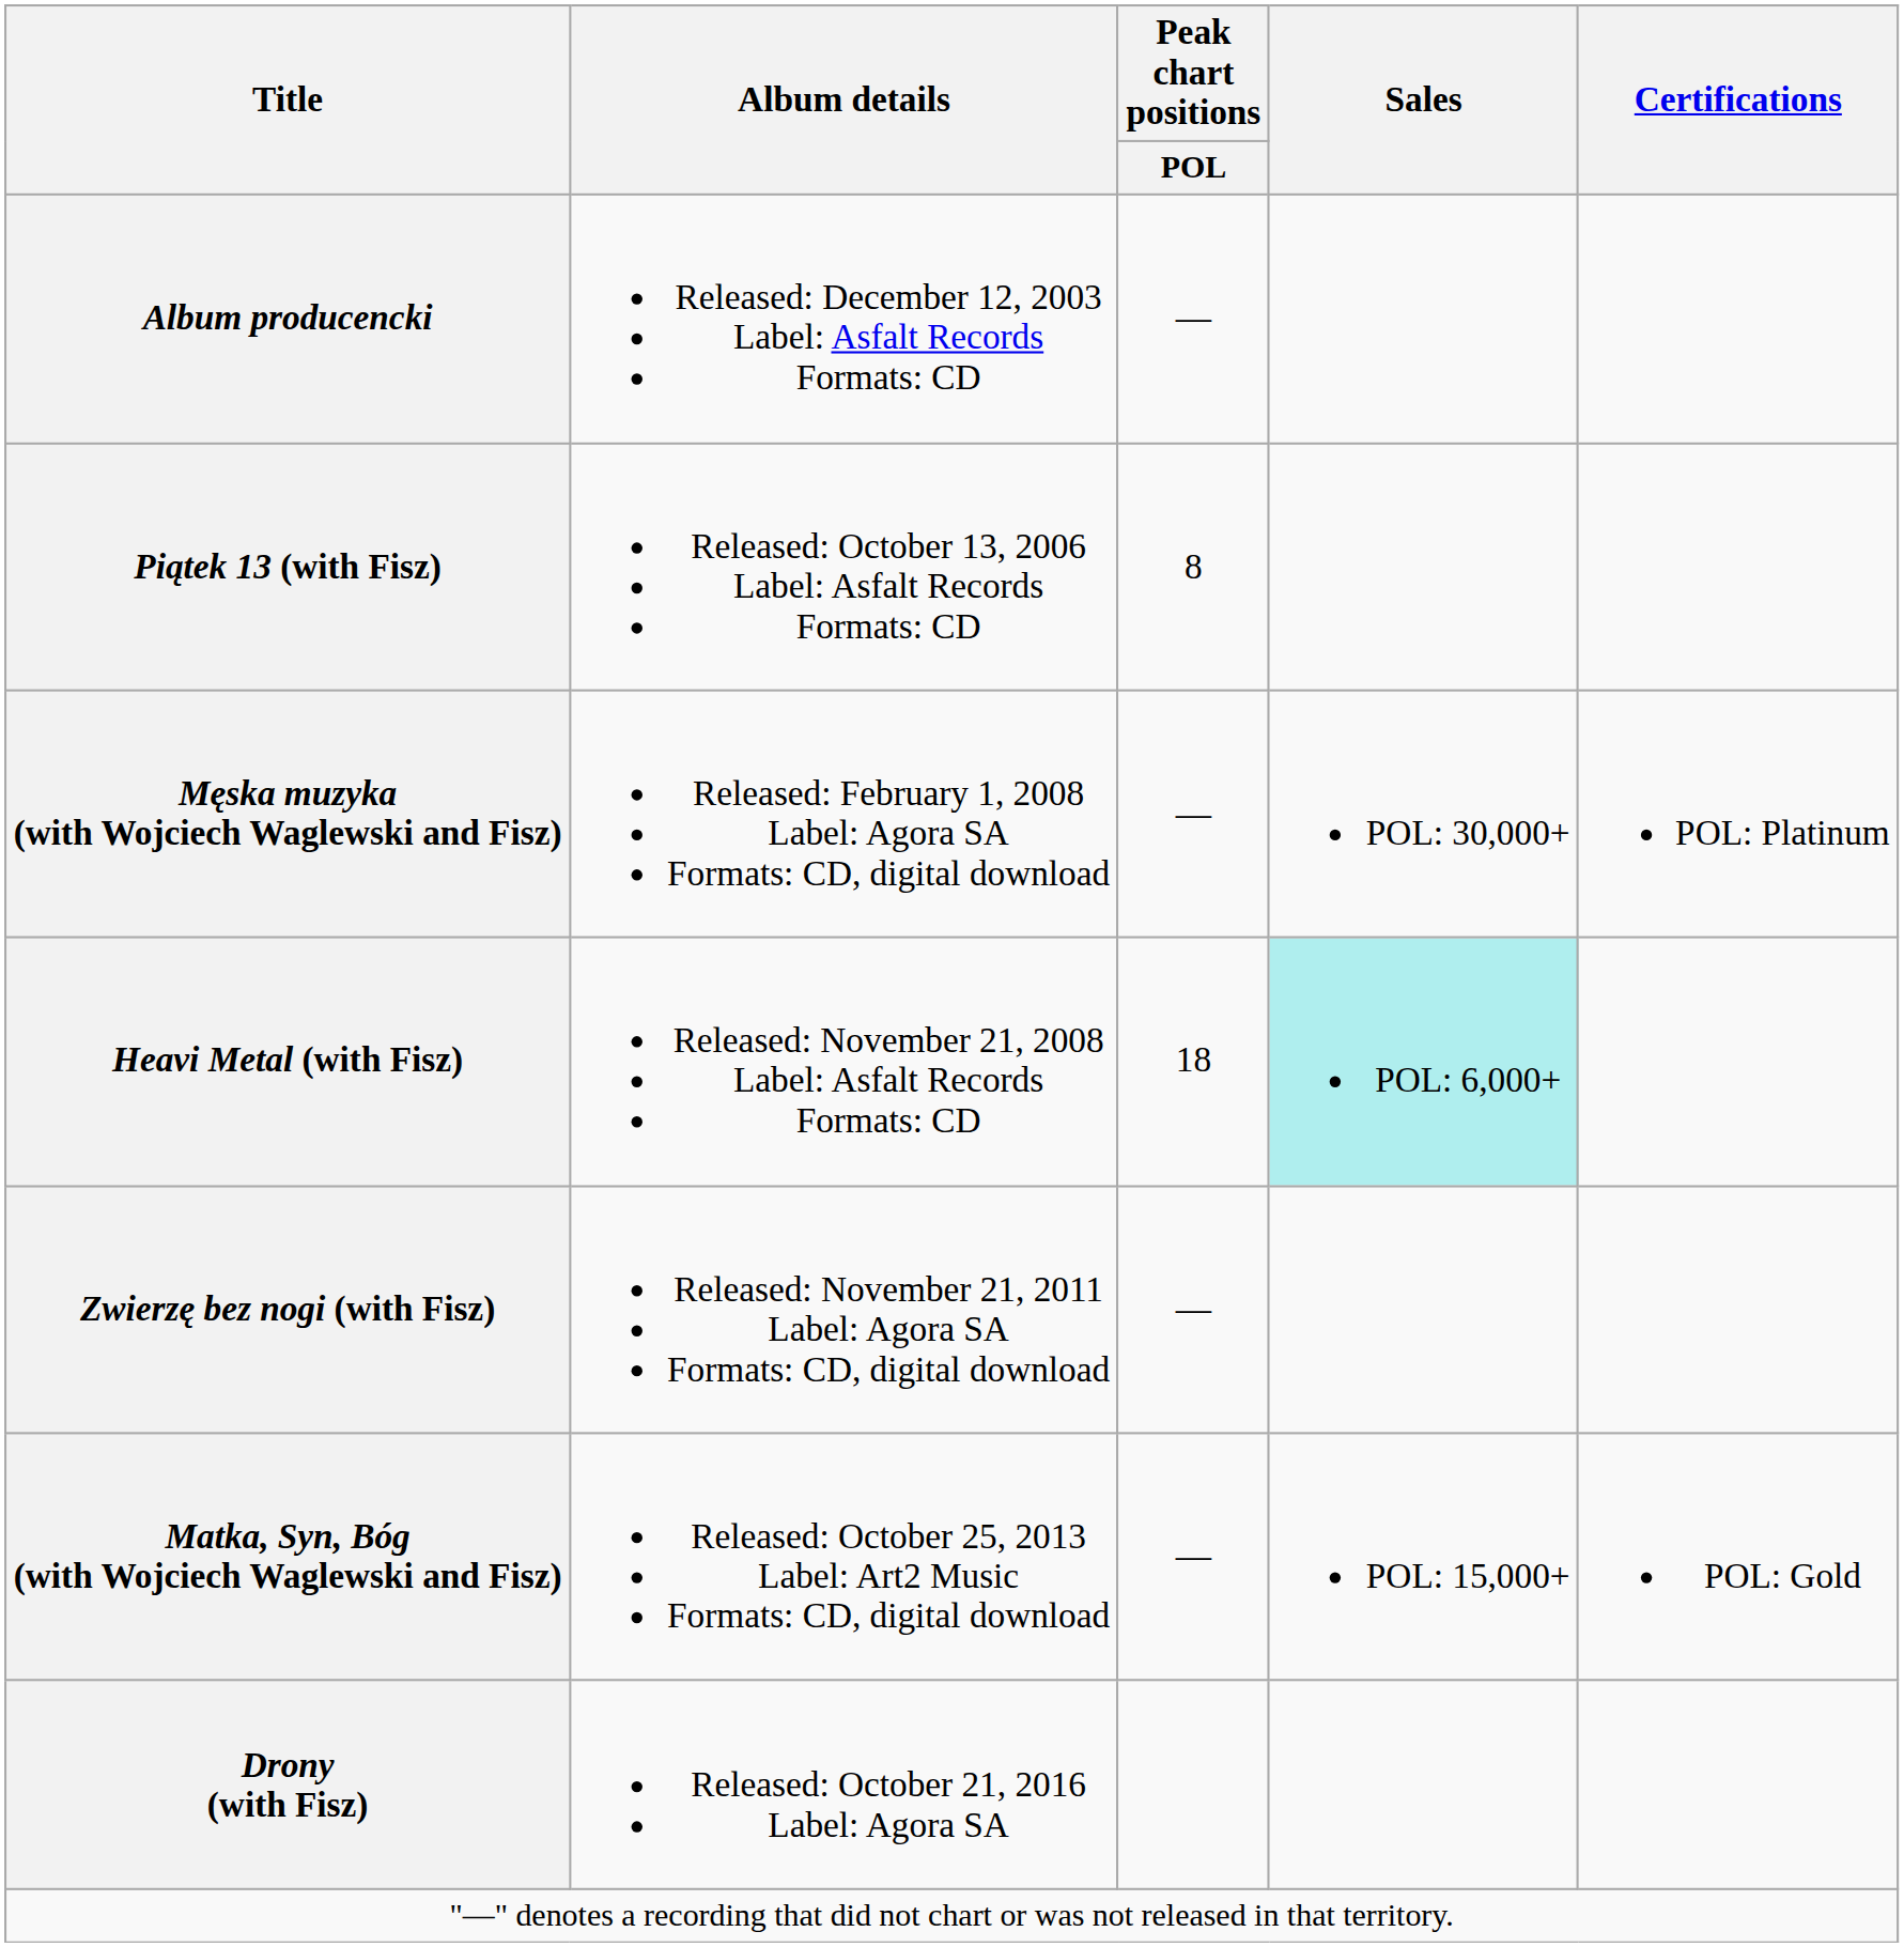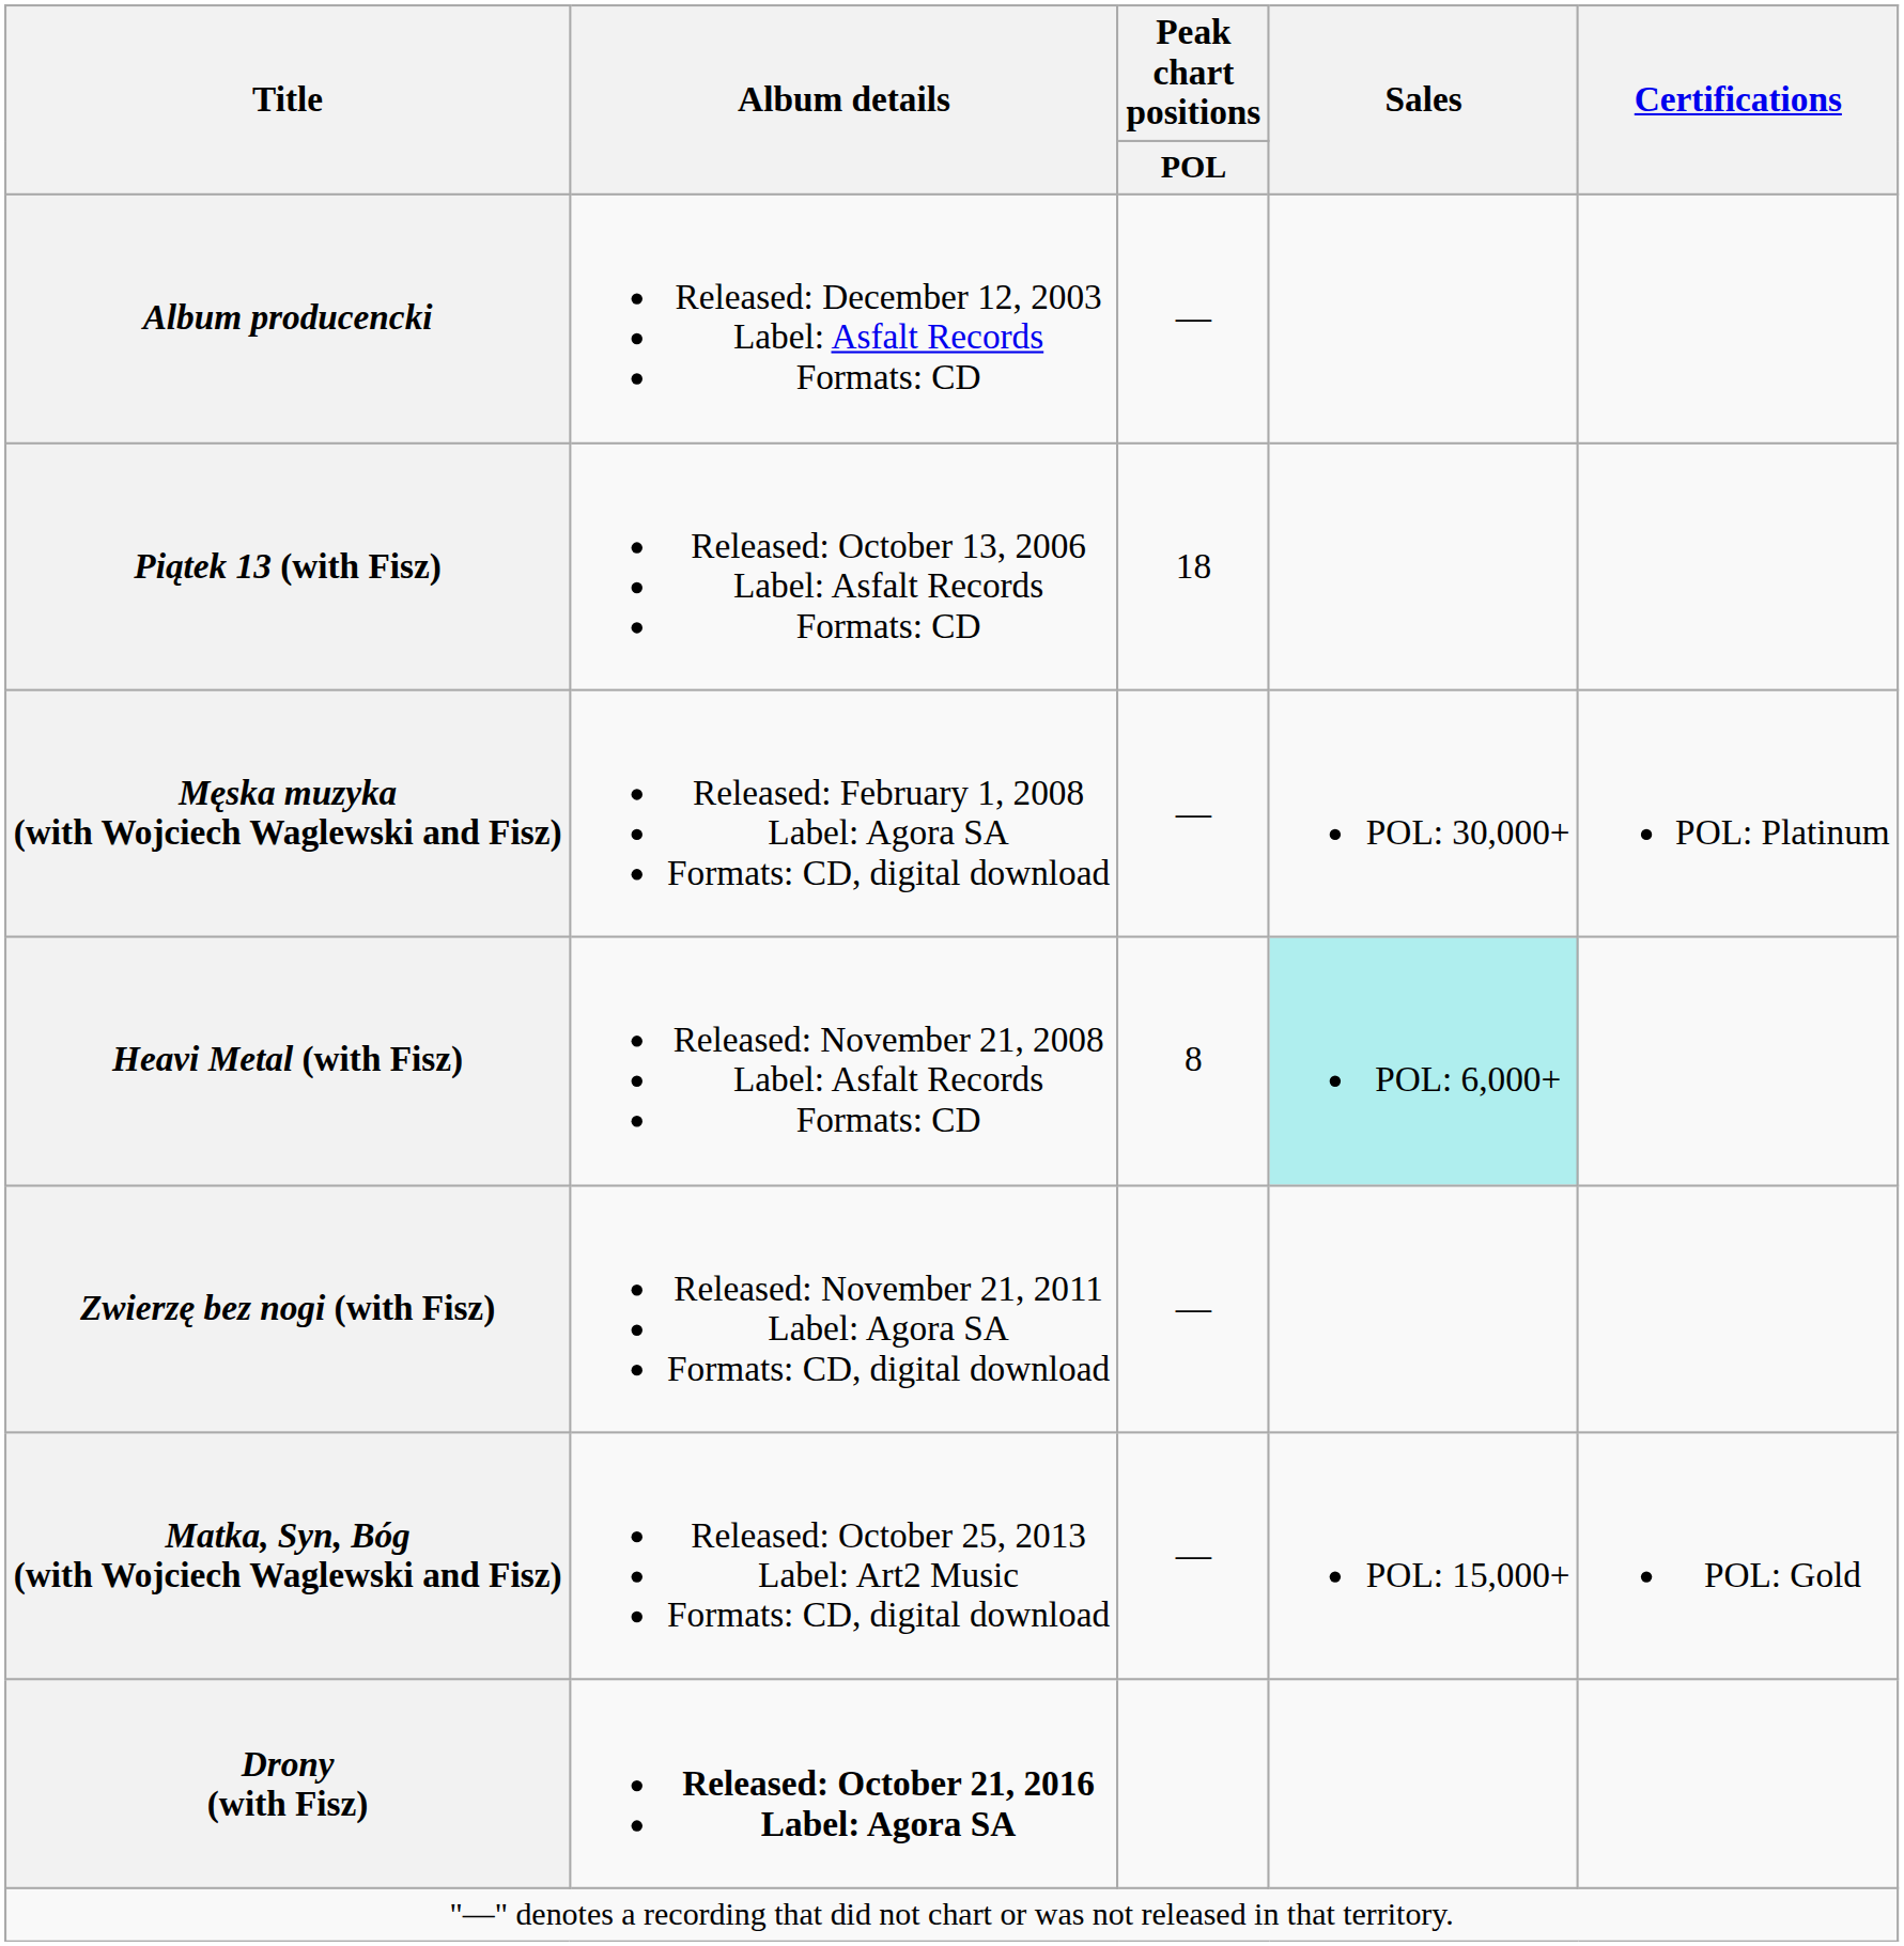Piątek 13 (with Fisz) | Peak chart positions / POL: 8 -> 18
Heavi Metal (with Fisz) | Peak chart positions / POL: 18 -> 8
Drony (with Fisz) | Album details: normal -> bold
